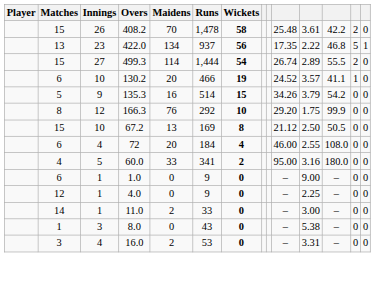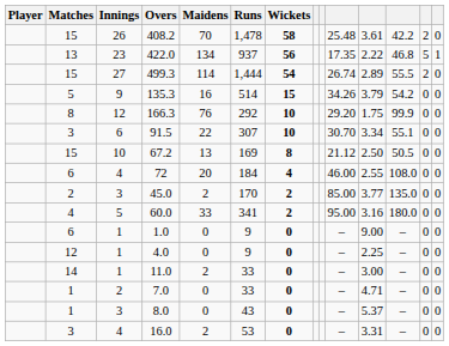- row: 6 | 10 | 130.2 | 20 | 466 | 19 | 24.52 | 3.57 | 41.1 | 1 | 0
+ row: 3 | 6 | 91.5 | 22 | 307 | 10 | 30.70 | 3.34 | 55.1 | 0 | 0
+ row: 2 | 3 | 45.0 | 2 | 170 | 2 | 85.00 | 3.77 | 135.0 | 0 | 0
+ row: 1 | 2 | 7.0 | 0 | 33 | 0 | – | 4.71 | – | 0 | 0
8.0 | column 11: 5.38 -> 5.37
